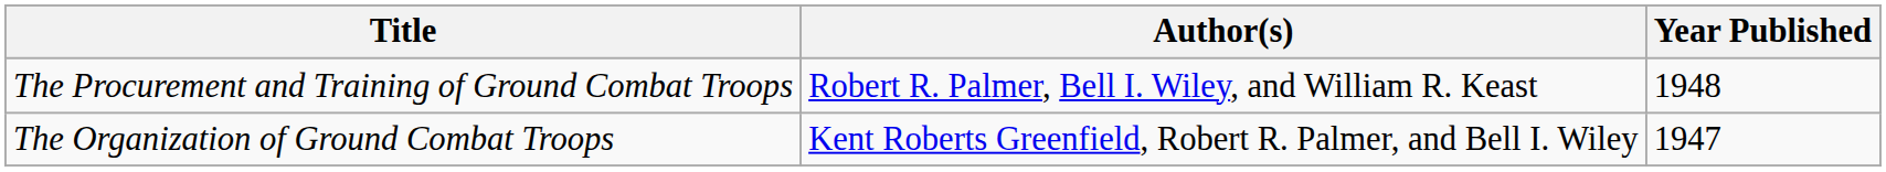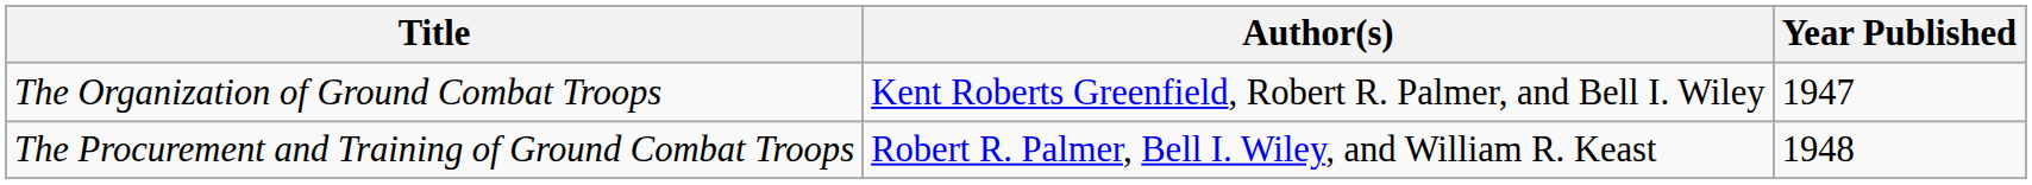rows swapped: The Organization of Ground Combat Troops <-> The Procurement and Training of Ground Combat Troops
